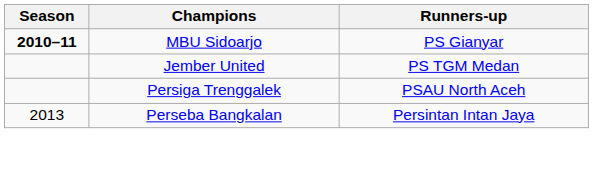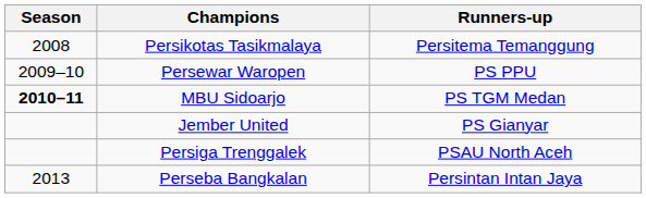+ row: 2008 | Persikotas Tasikmalaya | Persitema Temanggung
+ row: 2009–10 | Persewar Waropen | PS PPU
MBU Sidoarjo | Runners-up: PS Gianyar -> PS TGM Medan
Jember United | Runners-up: PS TGM Medan -> PS Gianyar
